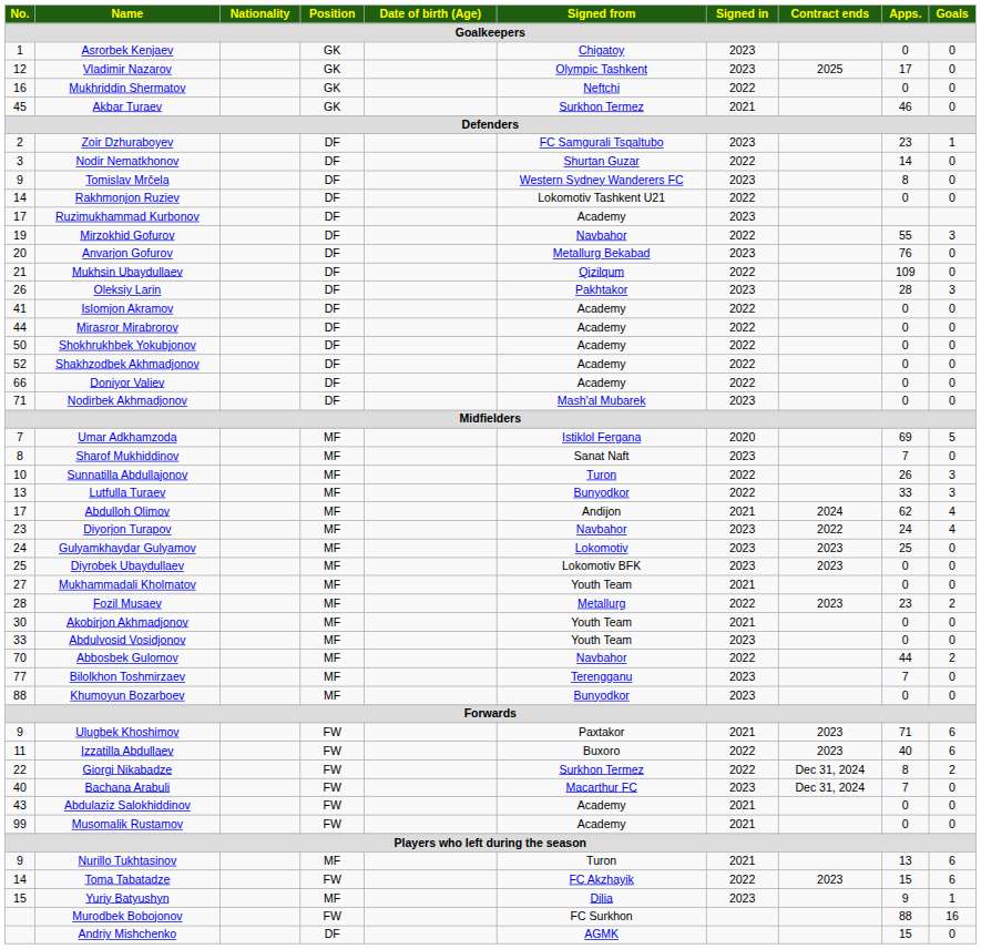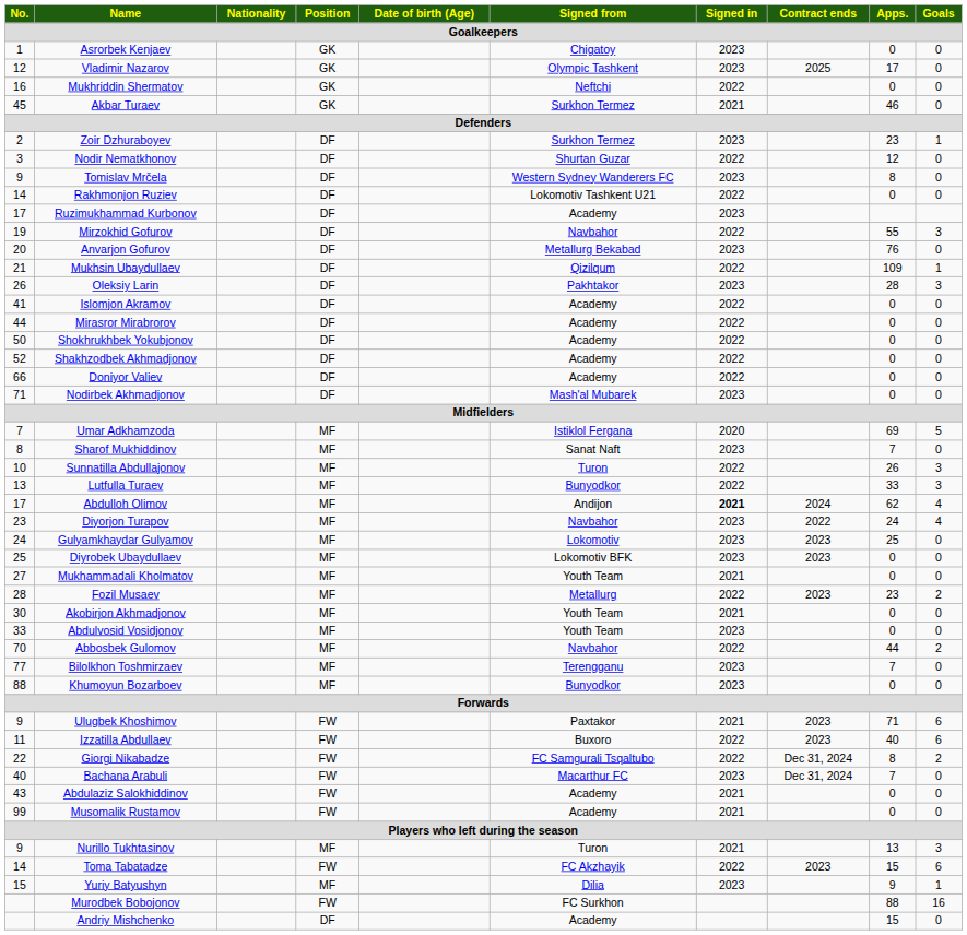Zoir Dzhuraboyev | Signed from: FC Samgurali Tsqaltubo -> Surkhon Termez
Nodir Nematkhonov | Apps.: 14 -> 12
Mukhsin Ubaydullaev | Goals: 0 -> 1
Abdulloh Olimov | Signed in: normal -> bold
Giorgi Nikabadze | Signed from: Surkhon Termez -> FC Samgurali Tsqaltubo
Nurillo Tukhtasinov | Goals: 6 -> 3
Andriy Mishchenko | Signed from: AGMK -> Academy
